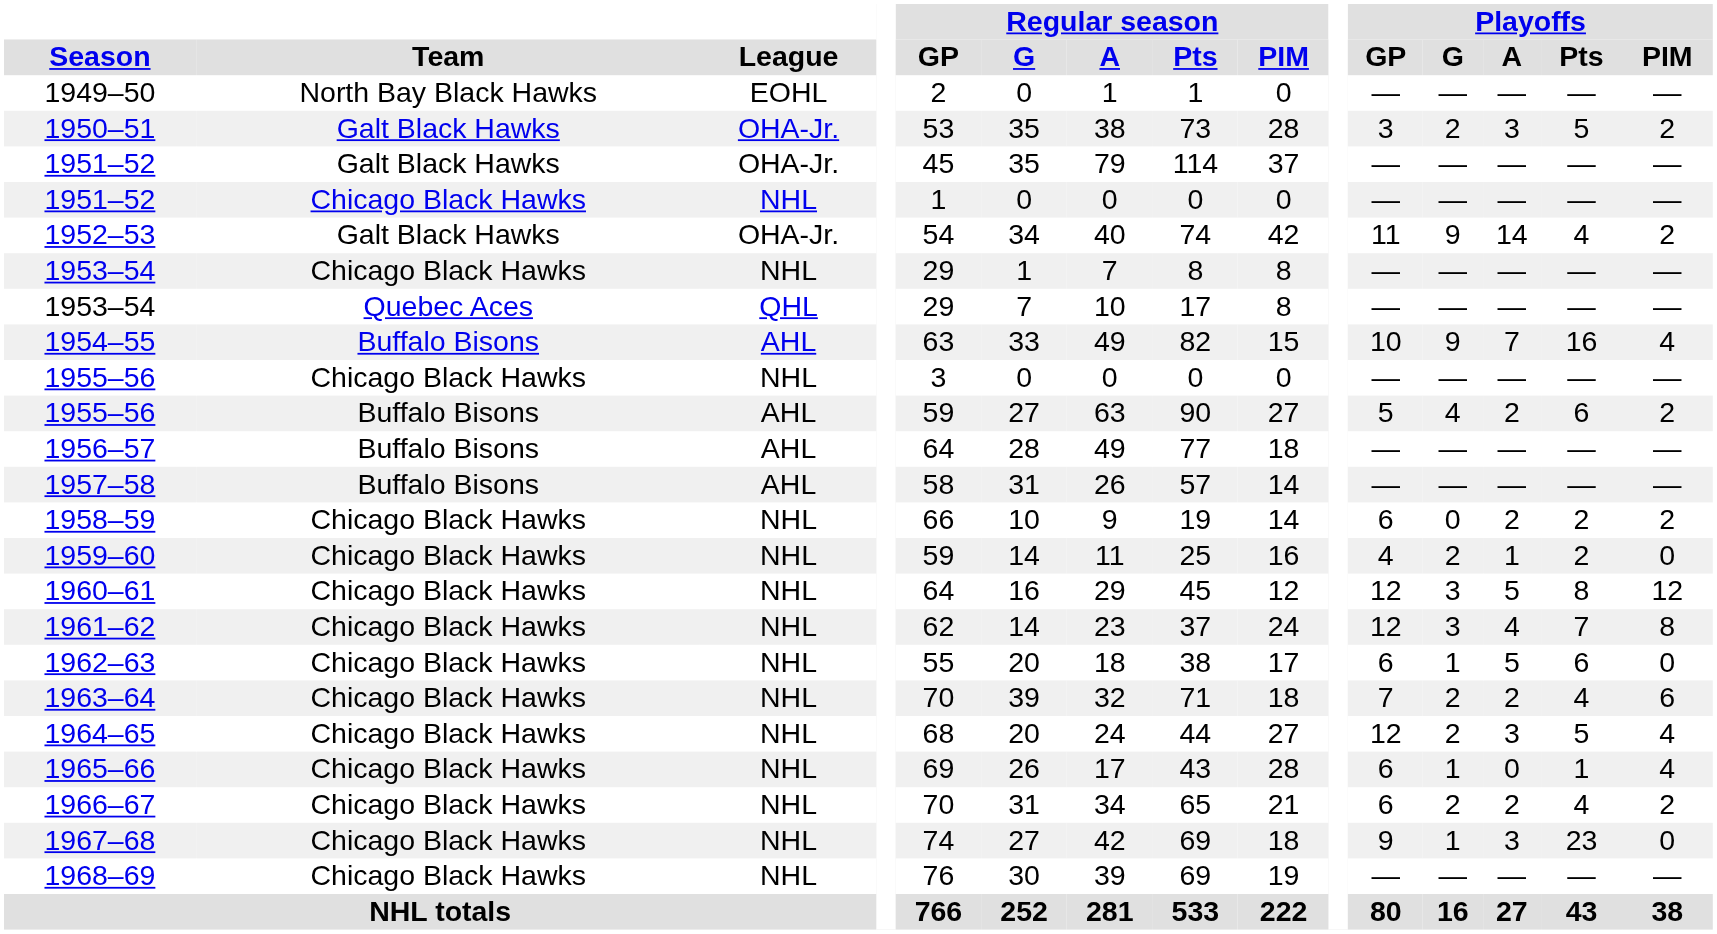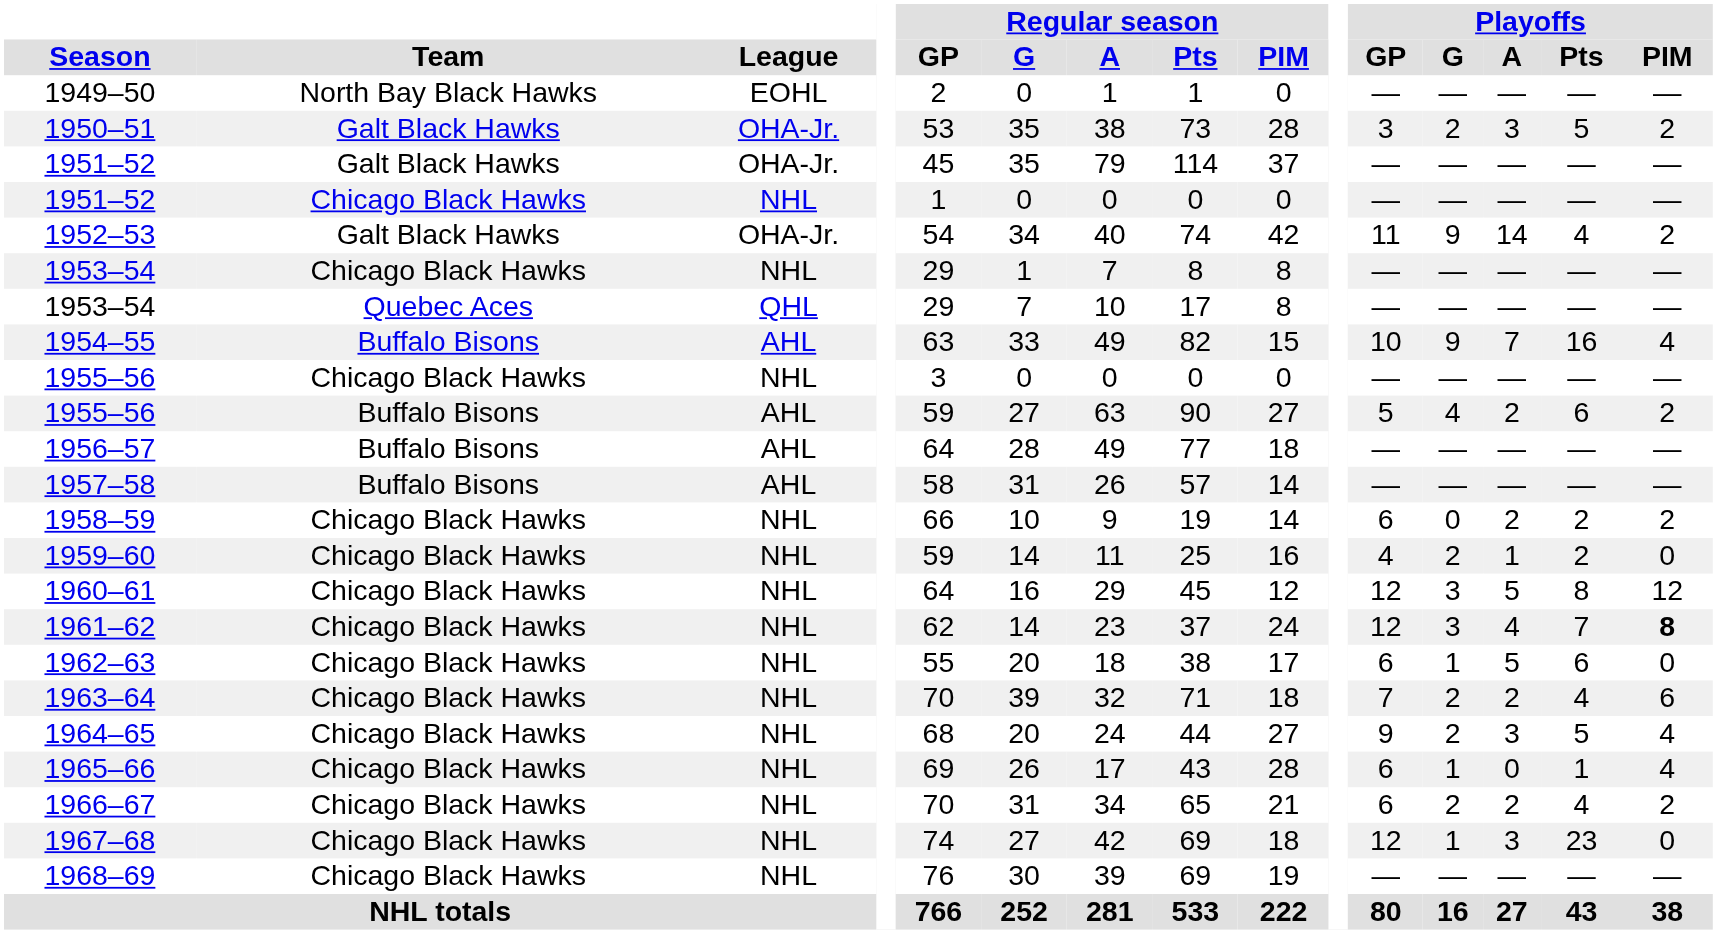1961–62 | Playoffs / PIM: normal -> bold
1964–65 | Playoffs / GP: 12 -> 9
1967–68 | Playoffs / GP: 9 -> 12
